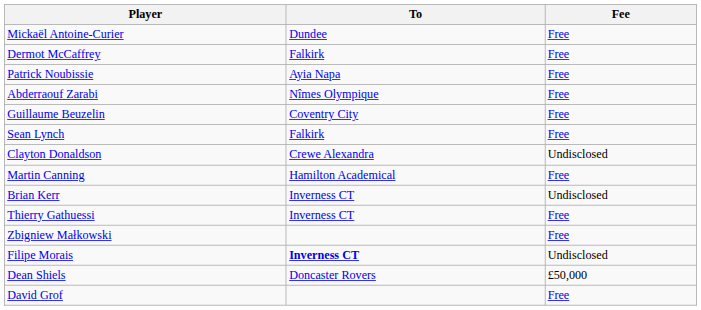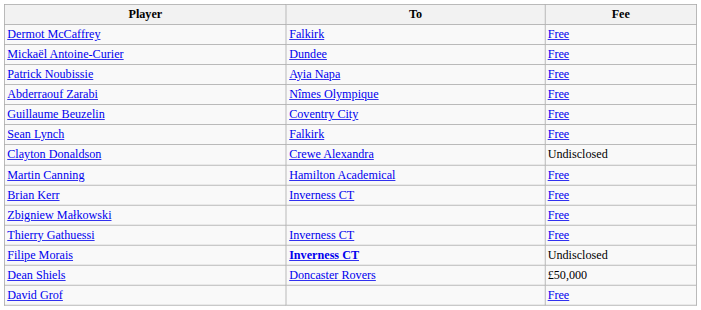rows swapped: Mickaël Antoine-Curier <-> Dermot McCaffrey
Brian Kerr | Fee: Undisclosed -> Free
rows swapped: Zbigniew Małkowski <-> Thierry Gathuessi
